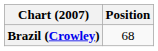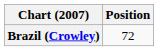Brazil (Crowley) | Position: 68 -> 72
